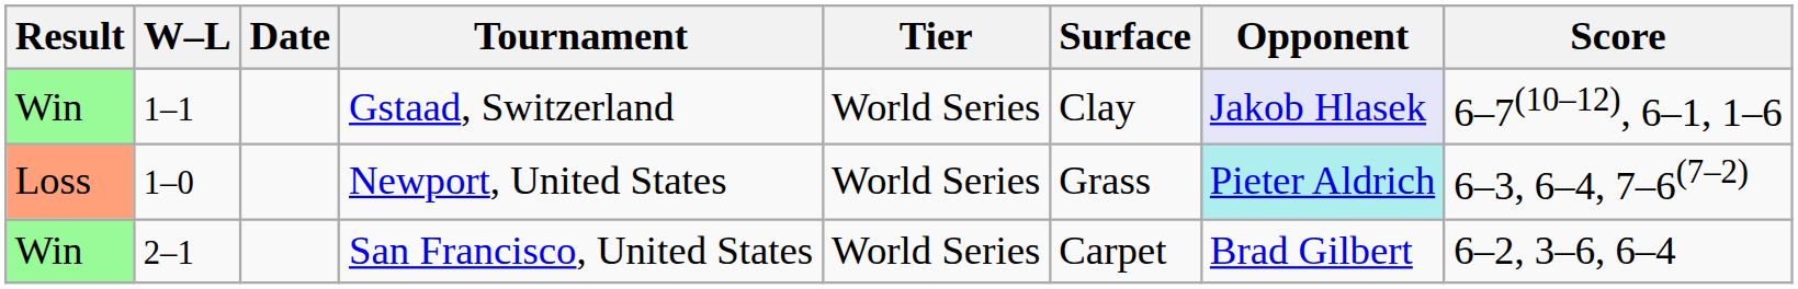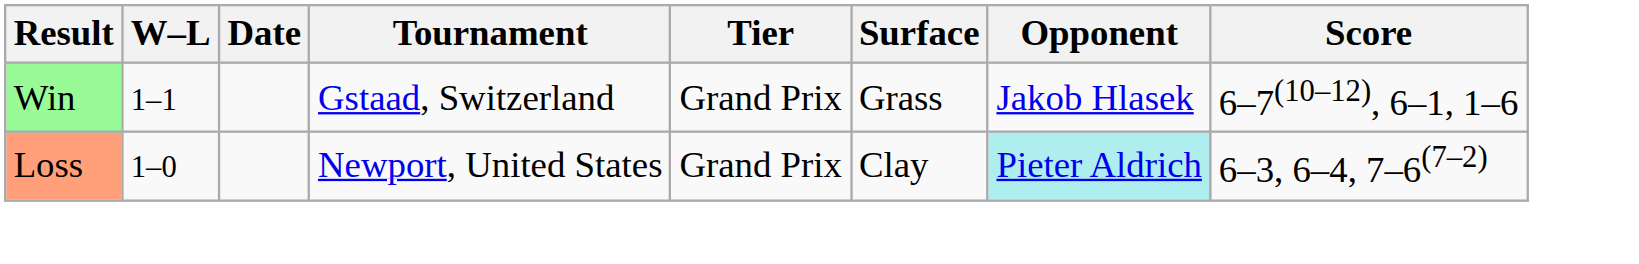Gstaad, Switzerland | Tier: World Series -> Grand Prix
Gstaad, Switzerland | Surface: Clay -> Grass
Gstaad, Switzerland | Opponent: lavender background -> no background
Newport, United States | Tier: World Series -> Grand Prix
Newport, United States | Surface: Grass -> Clay
- row: Win | 2–1 | San Francisco, United States | World Series | Carpet | Brad Gilbert | 6–2, 3–6, 6–4
